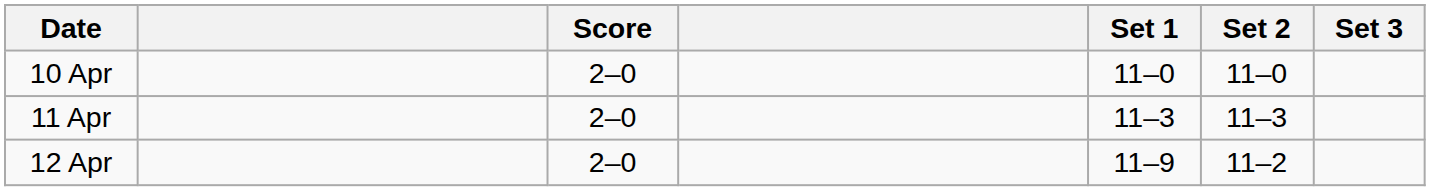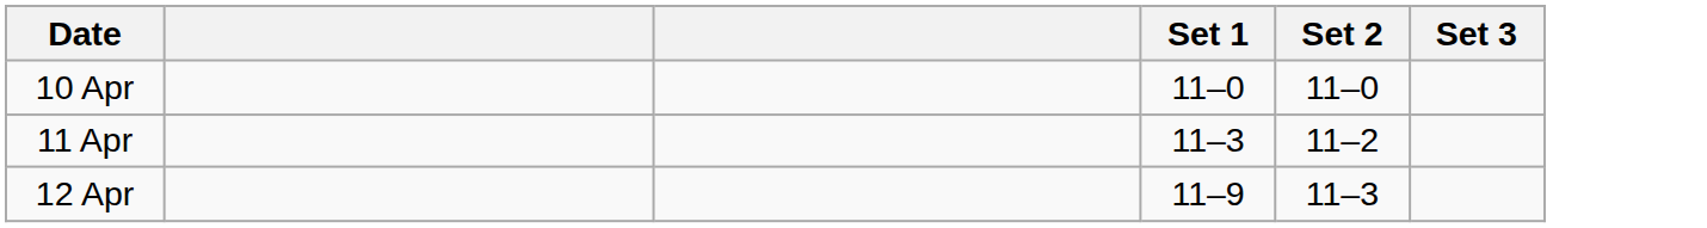- column: Score | 2–0 | 2–0 | 2–0
11 Apr | Set 2: 11–3 -> 11–2
12 Apr | Set 2: 11–2 -> 11–3
